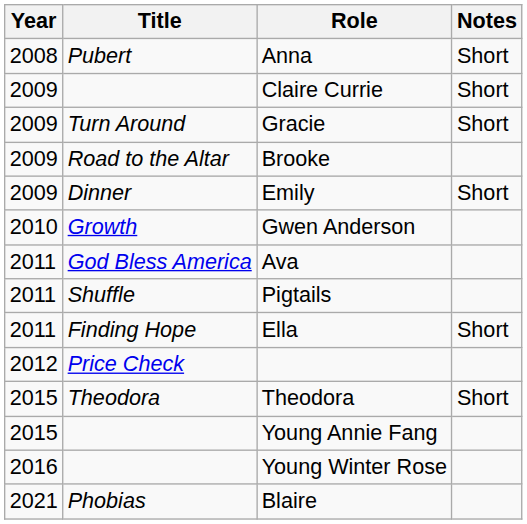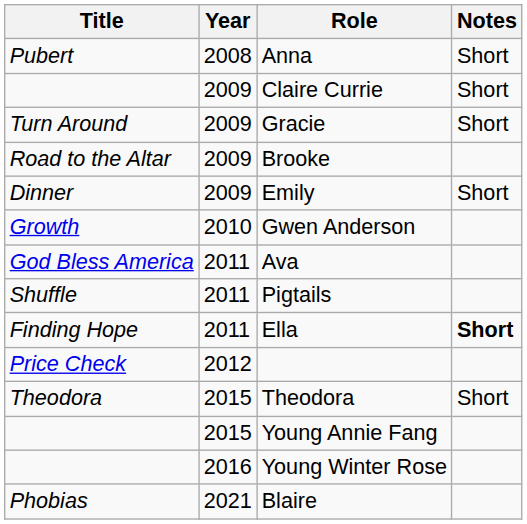columns swapped: Year <-> Title
Ella | Notes: normal -> bold
